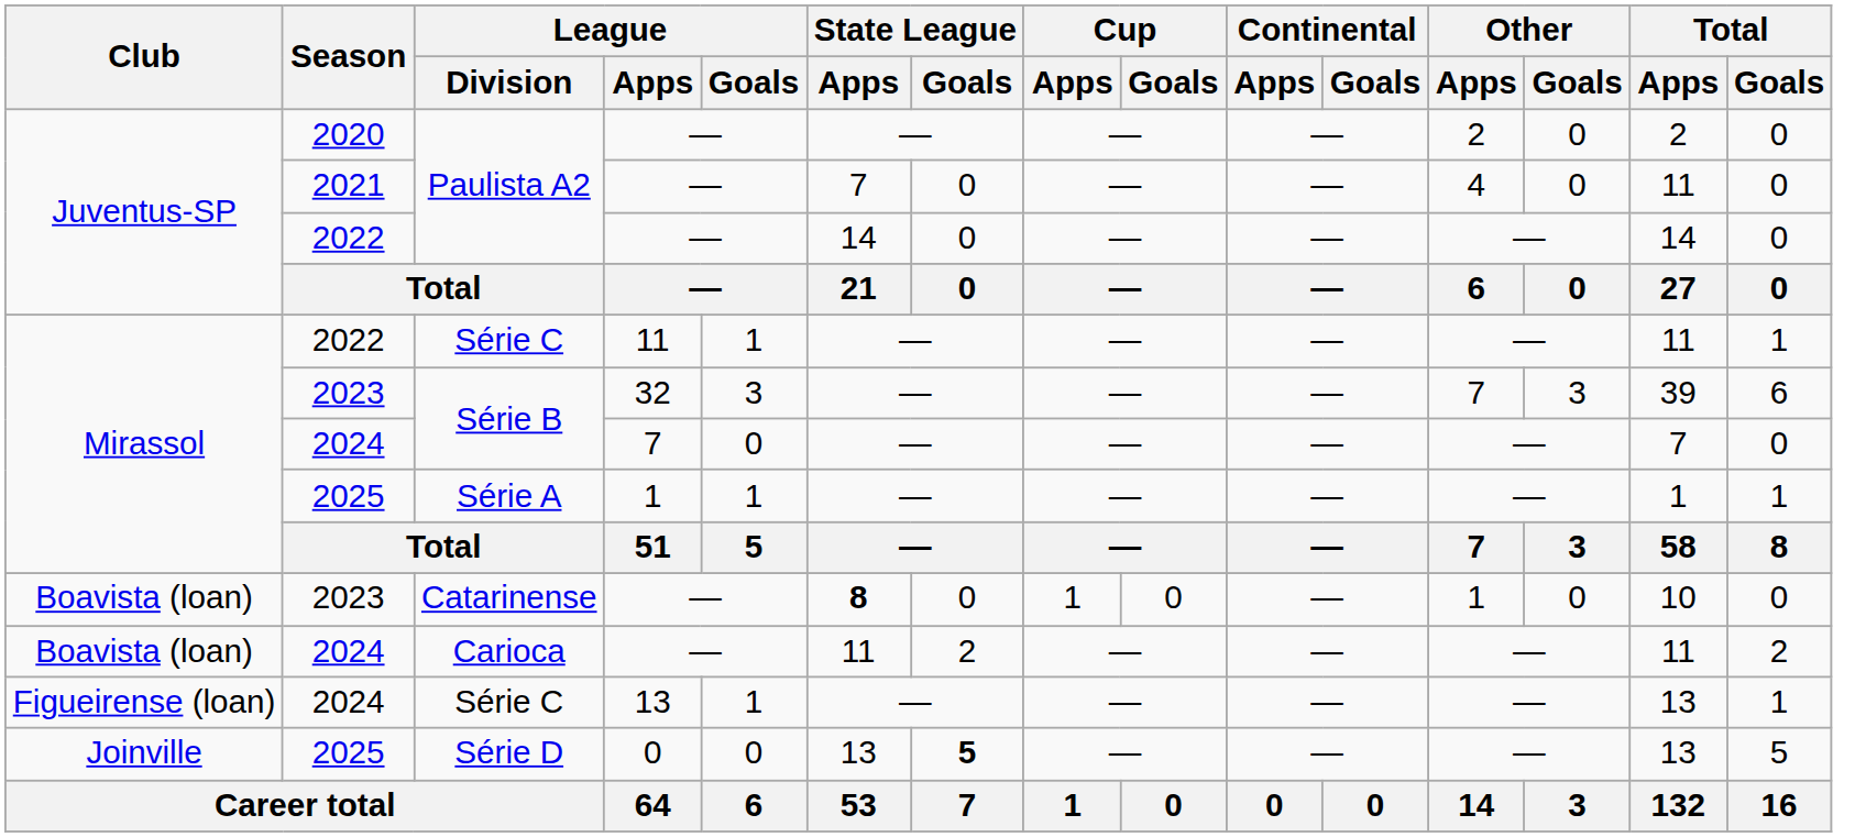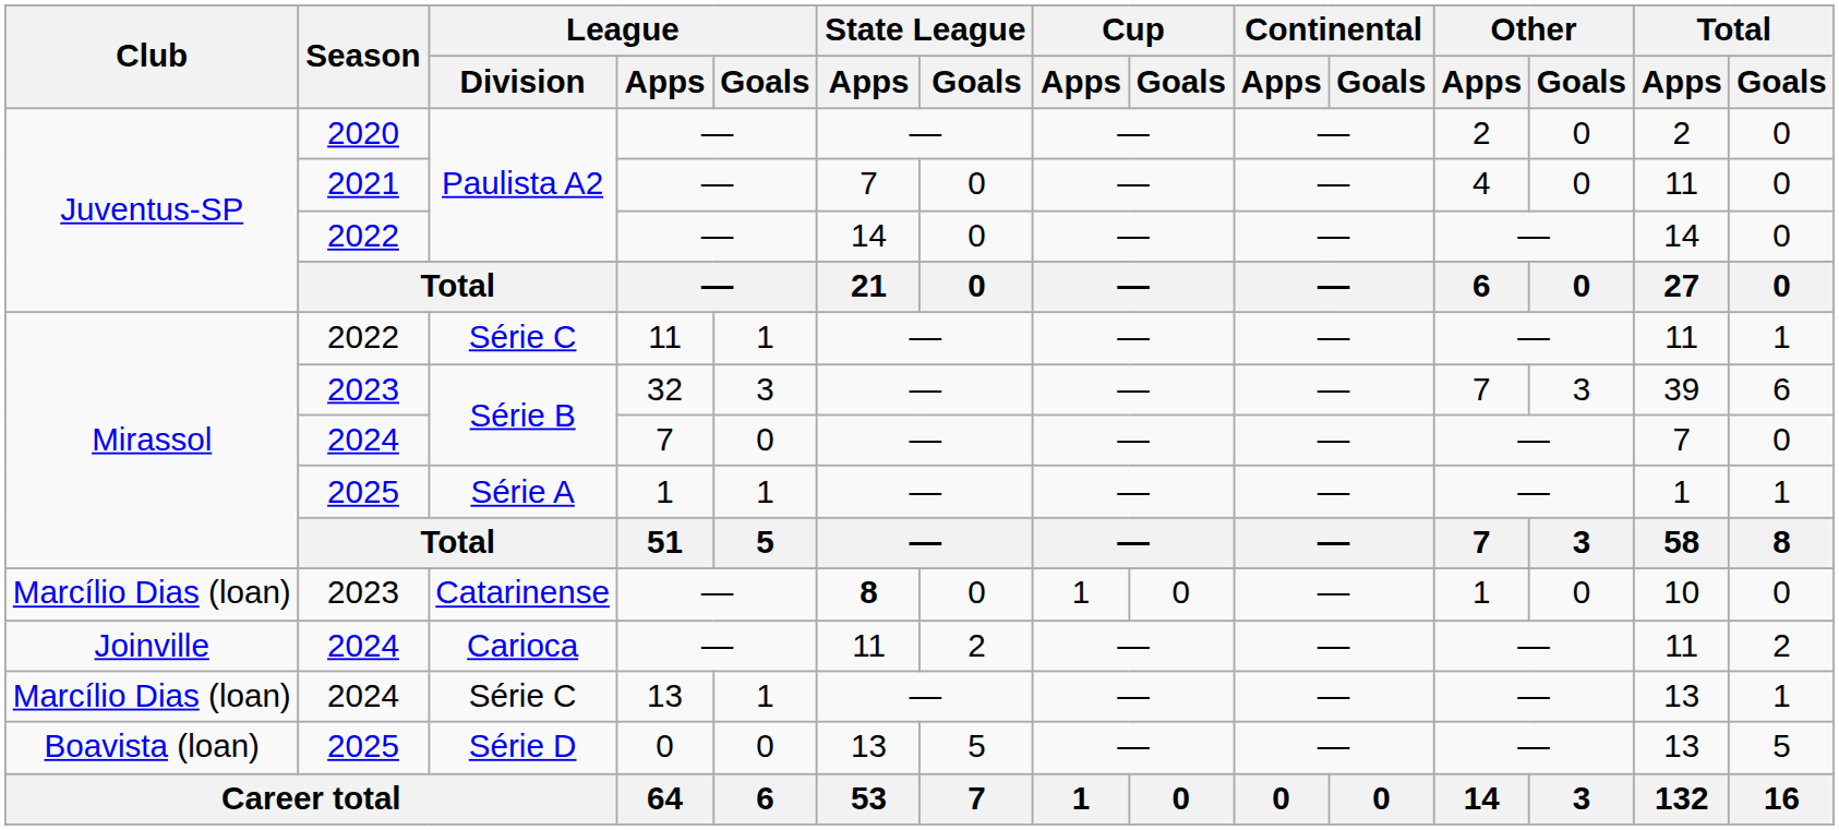Catarinense | Club: Boavista (loan) -> Marcílio Dias (loan)
Carioca | Club: Boavista (loan) -> Joinville
2024 / Série C | Club: Figueirense (loan) -> Marcílio Dias (loan)
Série D | Club: Joinville -> Boavista (loan)
Série D | State League / Goals: bold -> normal
